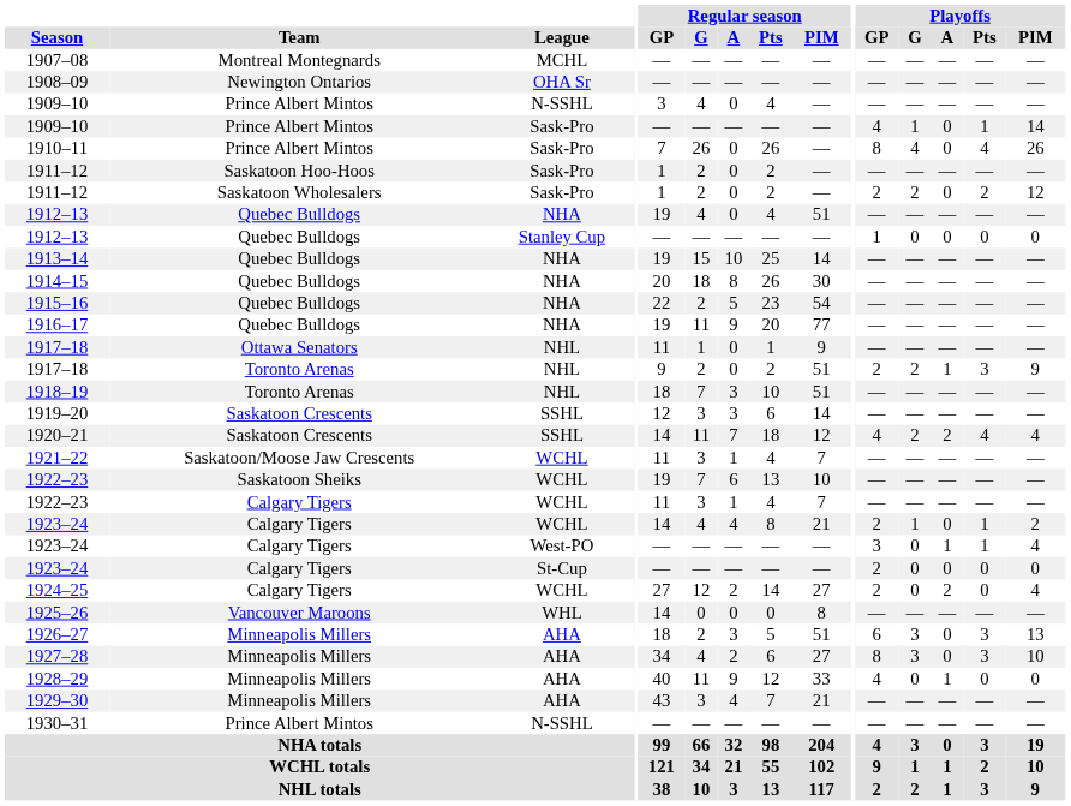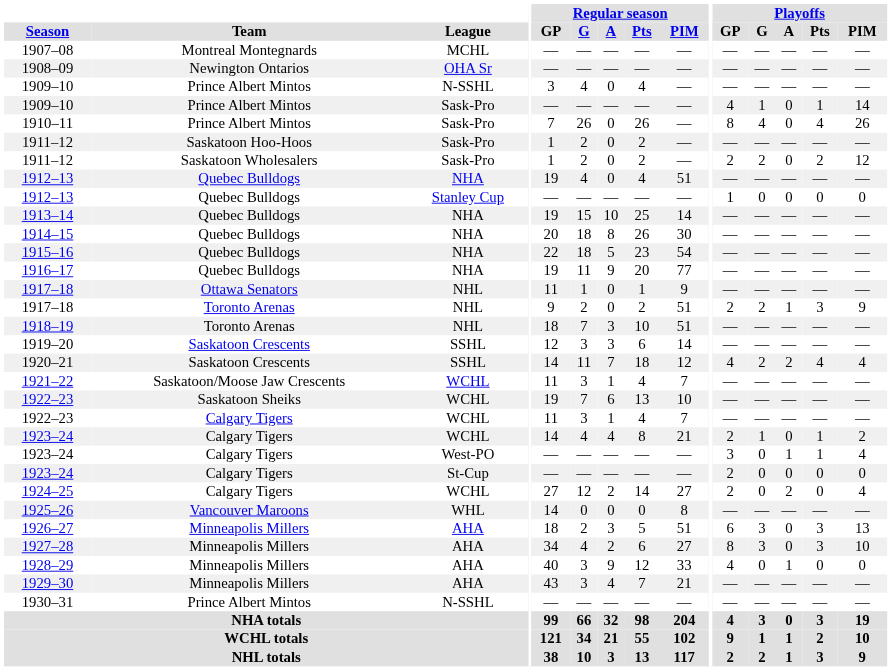1915–16 | Regular season / G: 2 -> 18
1928–29 | Regular season / G: 11 -> 3
